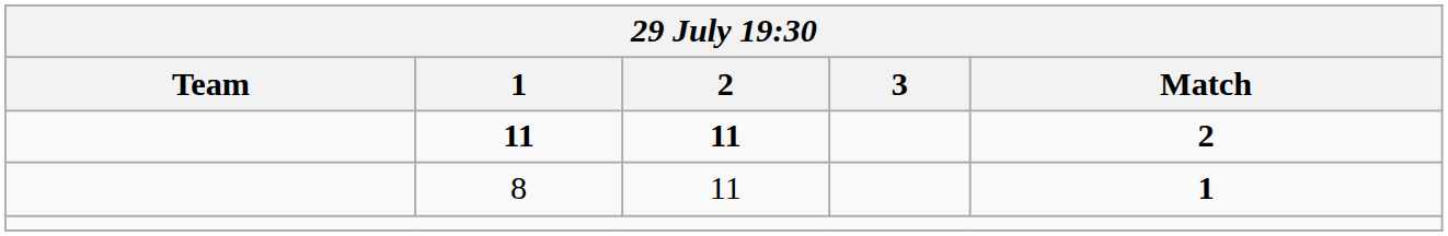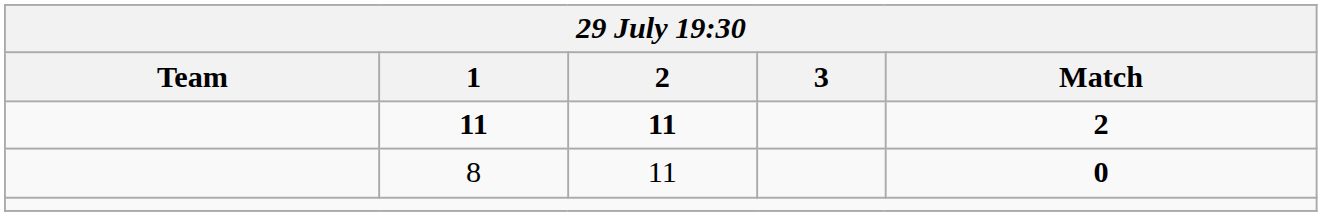8 | Match: 1 -> 0
